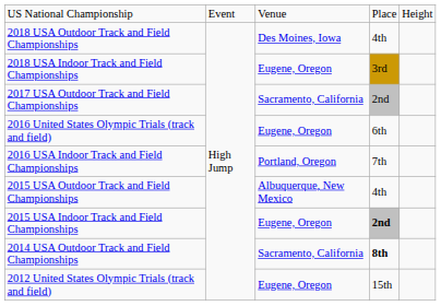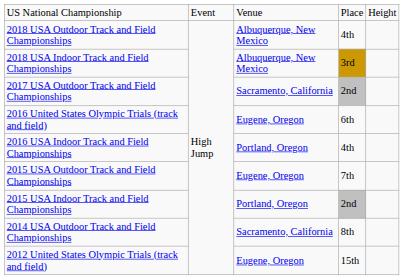2018 USA Outdoor Track and Field Championships | column 3: Des Moines, Iowa -> Albuquerque, New Mexico
2018 USA Indoor Track and Field Championships | column 3: Eugene, Oregon -> Albuquerque, New Mexico
2016 USA Indoor Track and Field Championships | column 4: 7th -> 4th
2015 USA Outdoor Track and Field Championships | column 3: Albuquerque, New Mexico -> Eugene, Oregon
2015 USA Outdoor Track and Field Championships | column 4: 4th -> 7th
2015 USA Indoor Track and Field Championships | column 3: Eugene, Oregon -> Portland, Oregon
2015 USA Indoor Track and Field Championships | column 4: bold -> normal
2014 USA Outdoor Track and Field Championships | column 4: bold -> normal
